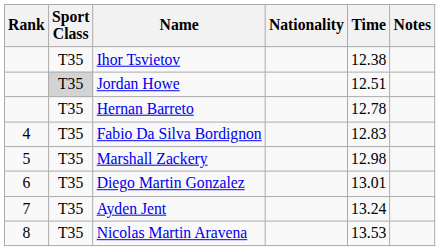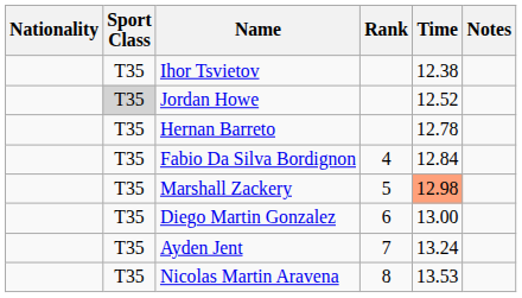columns swapped: Rank <-> Nationality
Jordan Howe | Time: 12.51 -> 12.52
Fabio Da Silva Bordignon | Time: 12.83 -> 12.84
Marshall Zackery | Time: no background -> lightsalmon background
Diego Martin Gonzalez | Time: 13.01 -> 13.00
